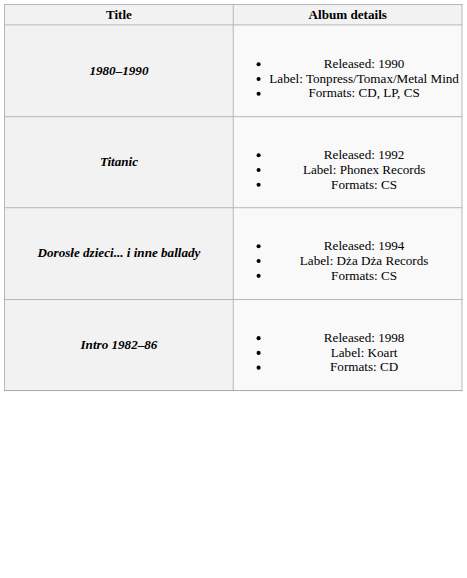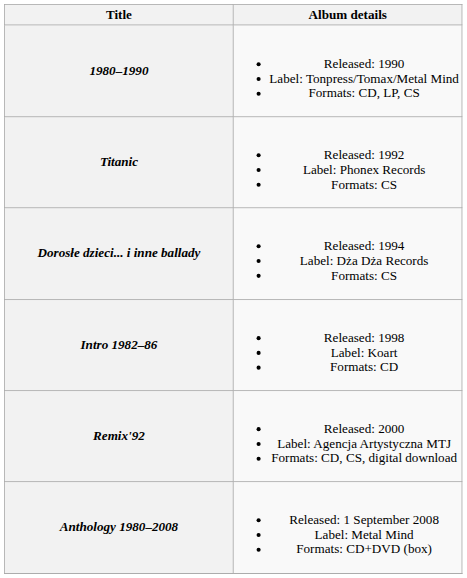+ row: Remix'92 | Released: 2000 Label: Agencja Artystyczna MTJ Formats: CD, CS, digital download
+ row: Anthology 1980–2008 | Released: 1 September 2008 Label: Metal Mind Formats: CD+DVD (box)
